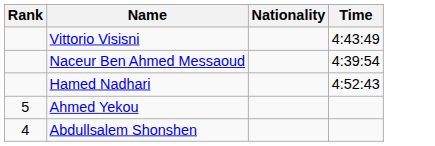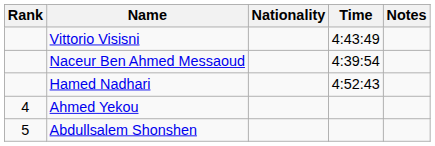+ column: Notes
Ahmed Yekou | Rank: 5 -> 4
Abdullsalem Shonshen | Rank: 4 -> 5
